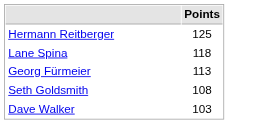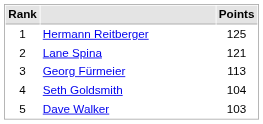+ column: Rank | 1 | 2 | 3 | 4 | 5
Lane Spina | Points: 118 -> 121
Seth Goldsmith | Points: 108 -> 104
